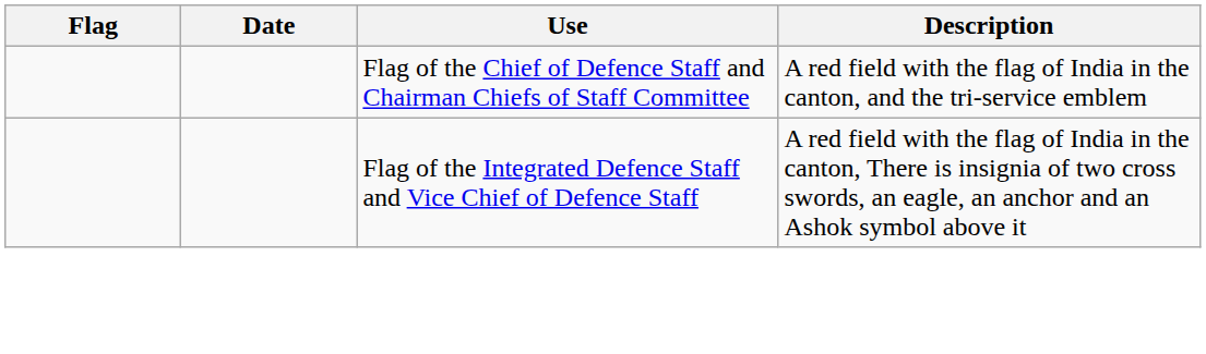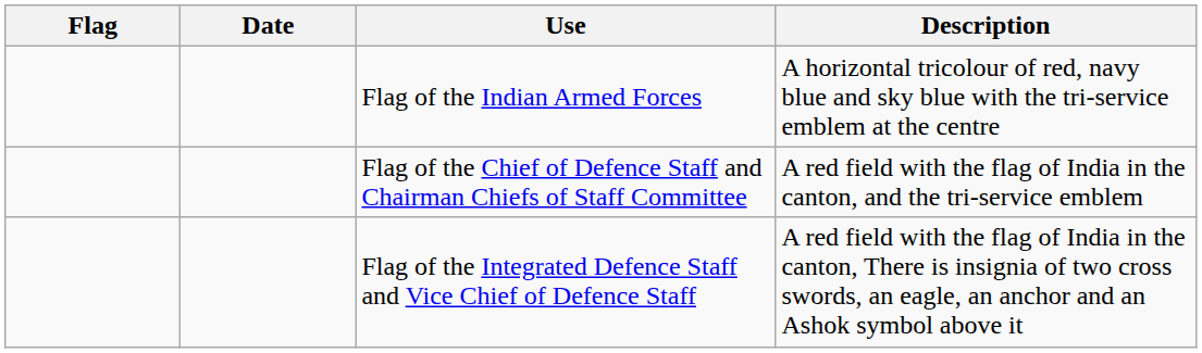+ row: Flag of the Indian Armed Forces | A horizontal tricolour of red, navy blue and sky blue with the tri-service emblem at the centre
